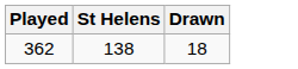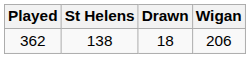+ column: Wigan | 206
